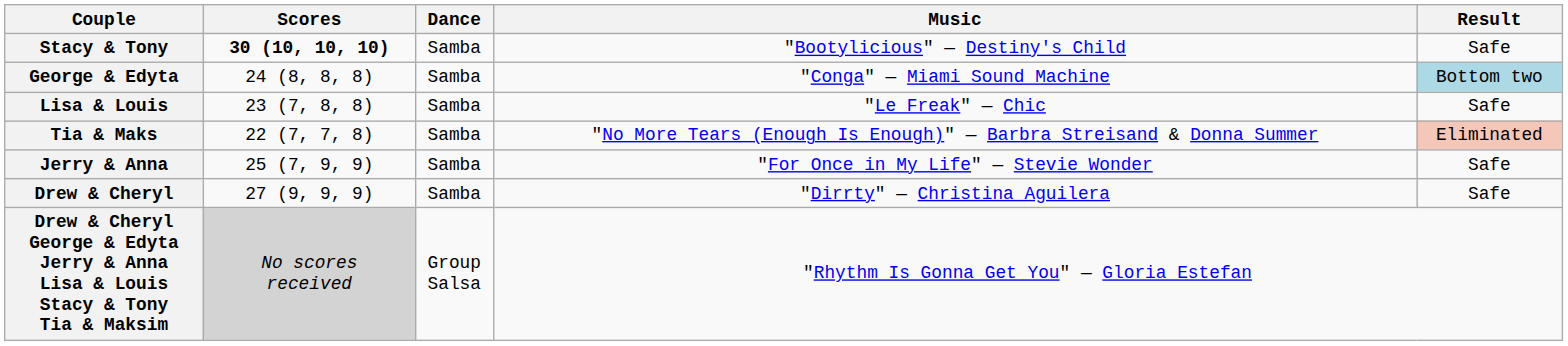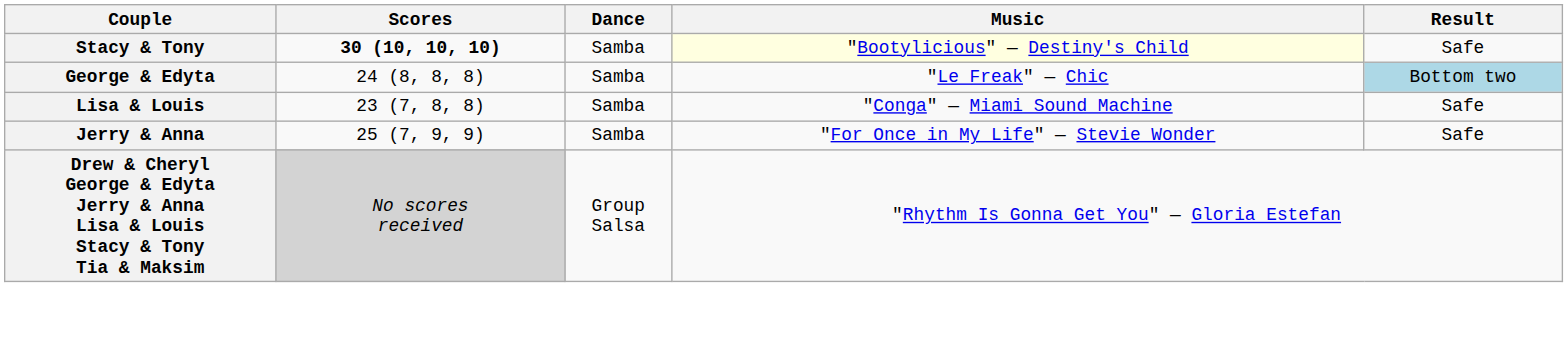Stacy & Tony | Music: no background -> lightyellow background
George & Edyta | Music: "Conga" — Miami Sound Machine -> "Le Freak" — Chic
Lisa & Louis | Music: "Le Freak" — Chic -> "Conga" — Miami Sound Machine
- row: Tia & Maks | 22 (7, 7, 8) | Samba | "No More Tears (Enough Is Enough)" — Barbra Streisand & Donna Summer | Eliminated
- row: Drew & Cheryl | 27 (9, 9, 9) | Samba | "Dirrty" — Christina Aguilera | Safe
